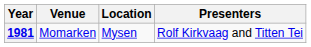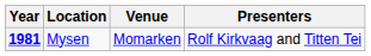columns swapped: Location <-> Venue
